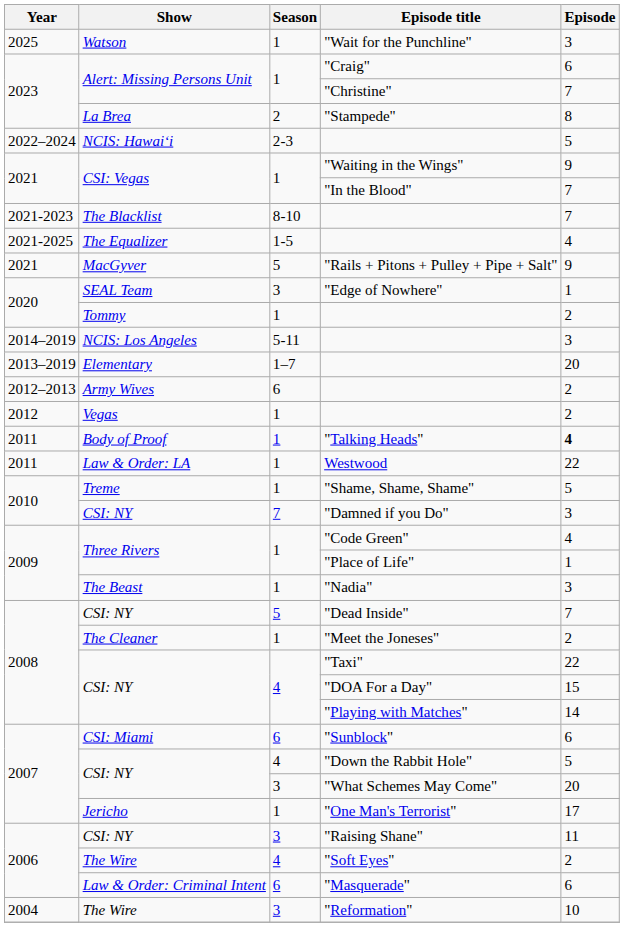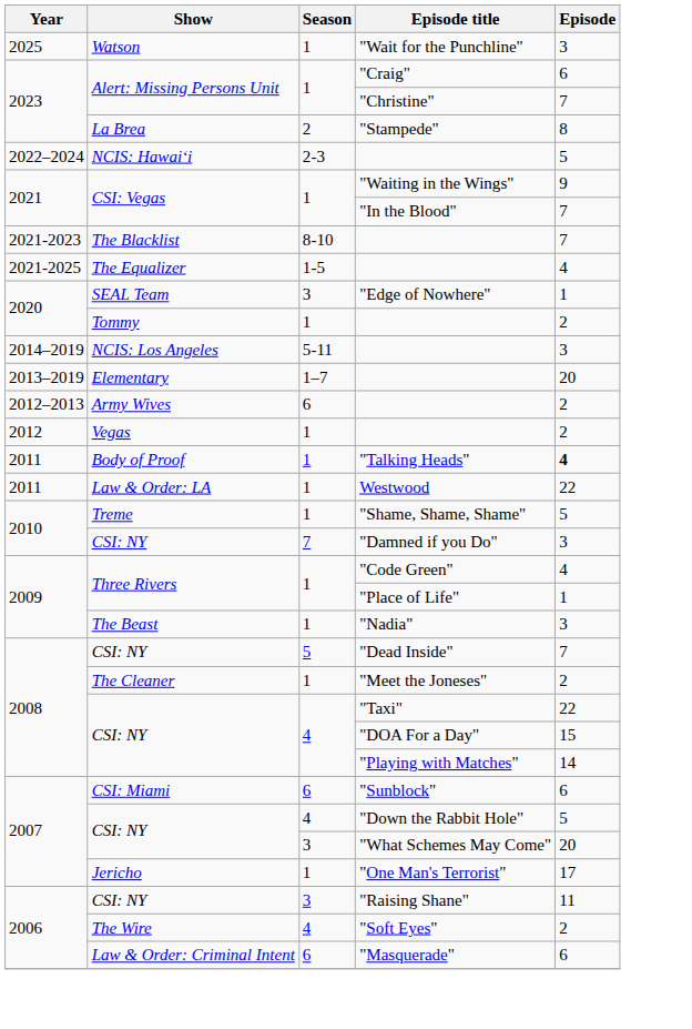- row: 2021 | MacGyver | 5 | "Rails + Pitons + Pulley + Pipe + Salt" | 9
- row: 2004 | The Wire | 3 | "Reformation" | 10
